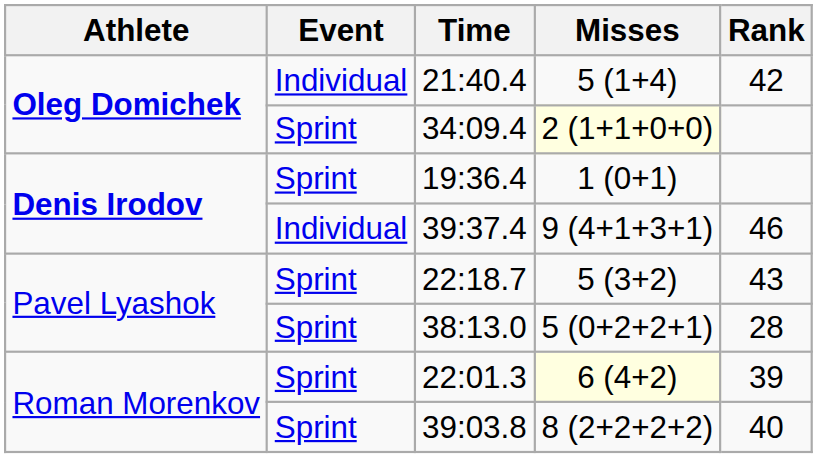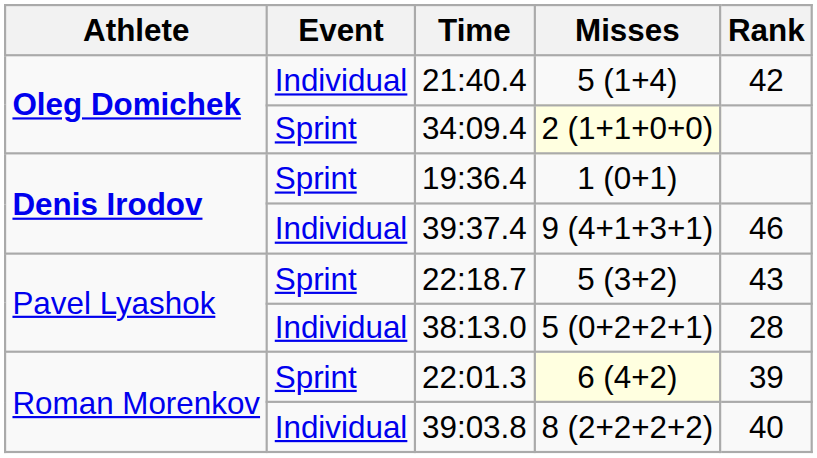38:13.0 | Event: Sprint -> Individual
39:03.8 | Event: Sprint -> Individual
